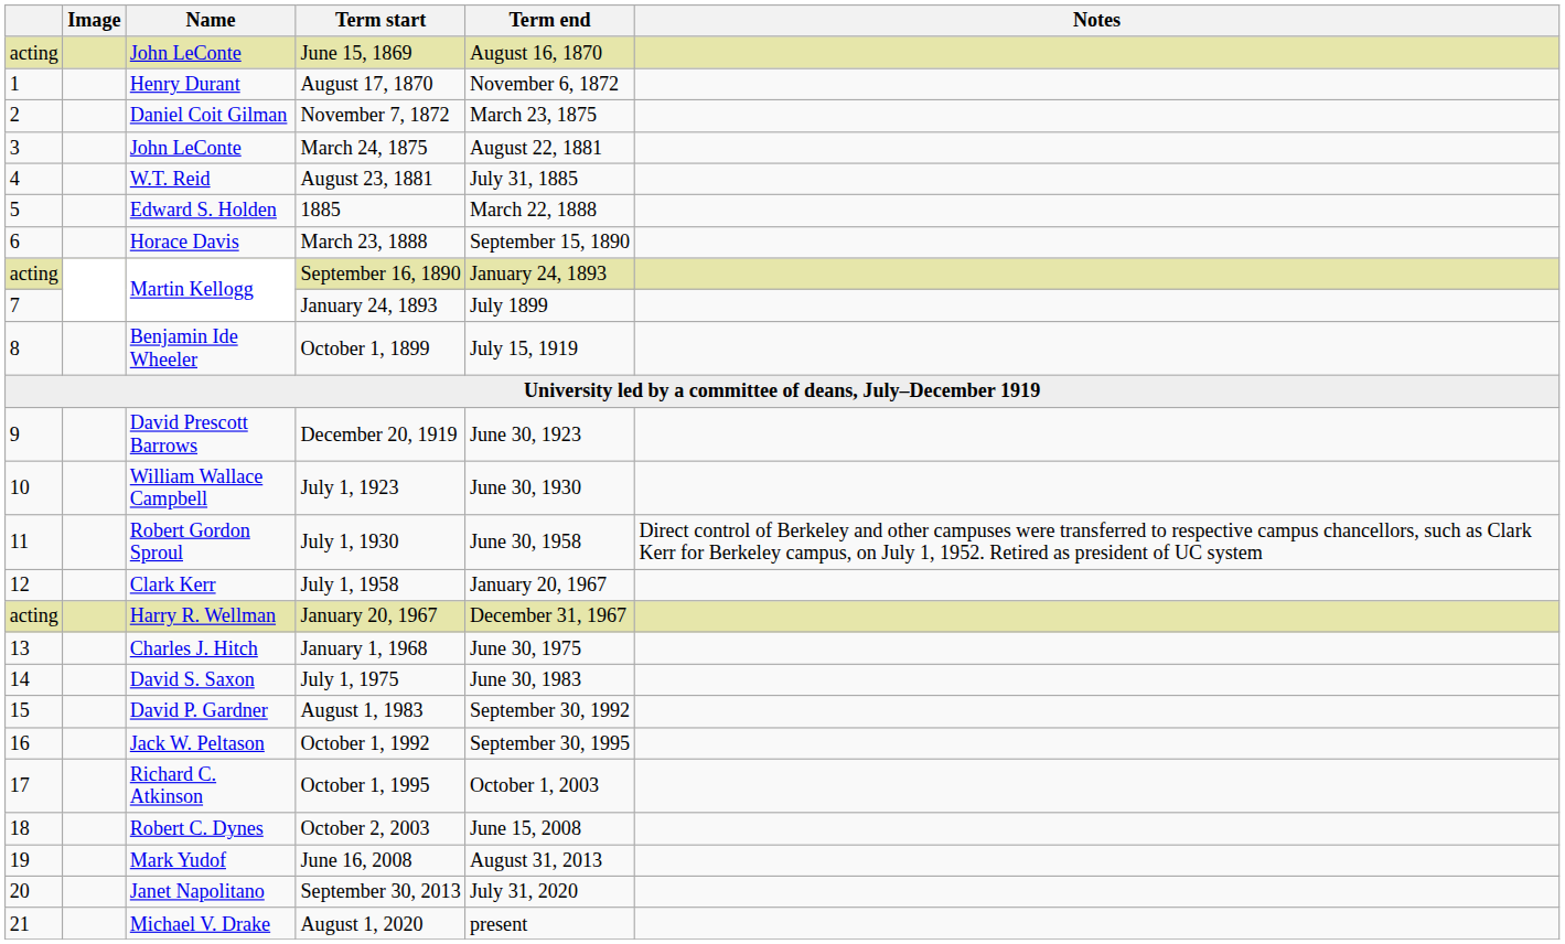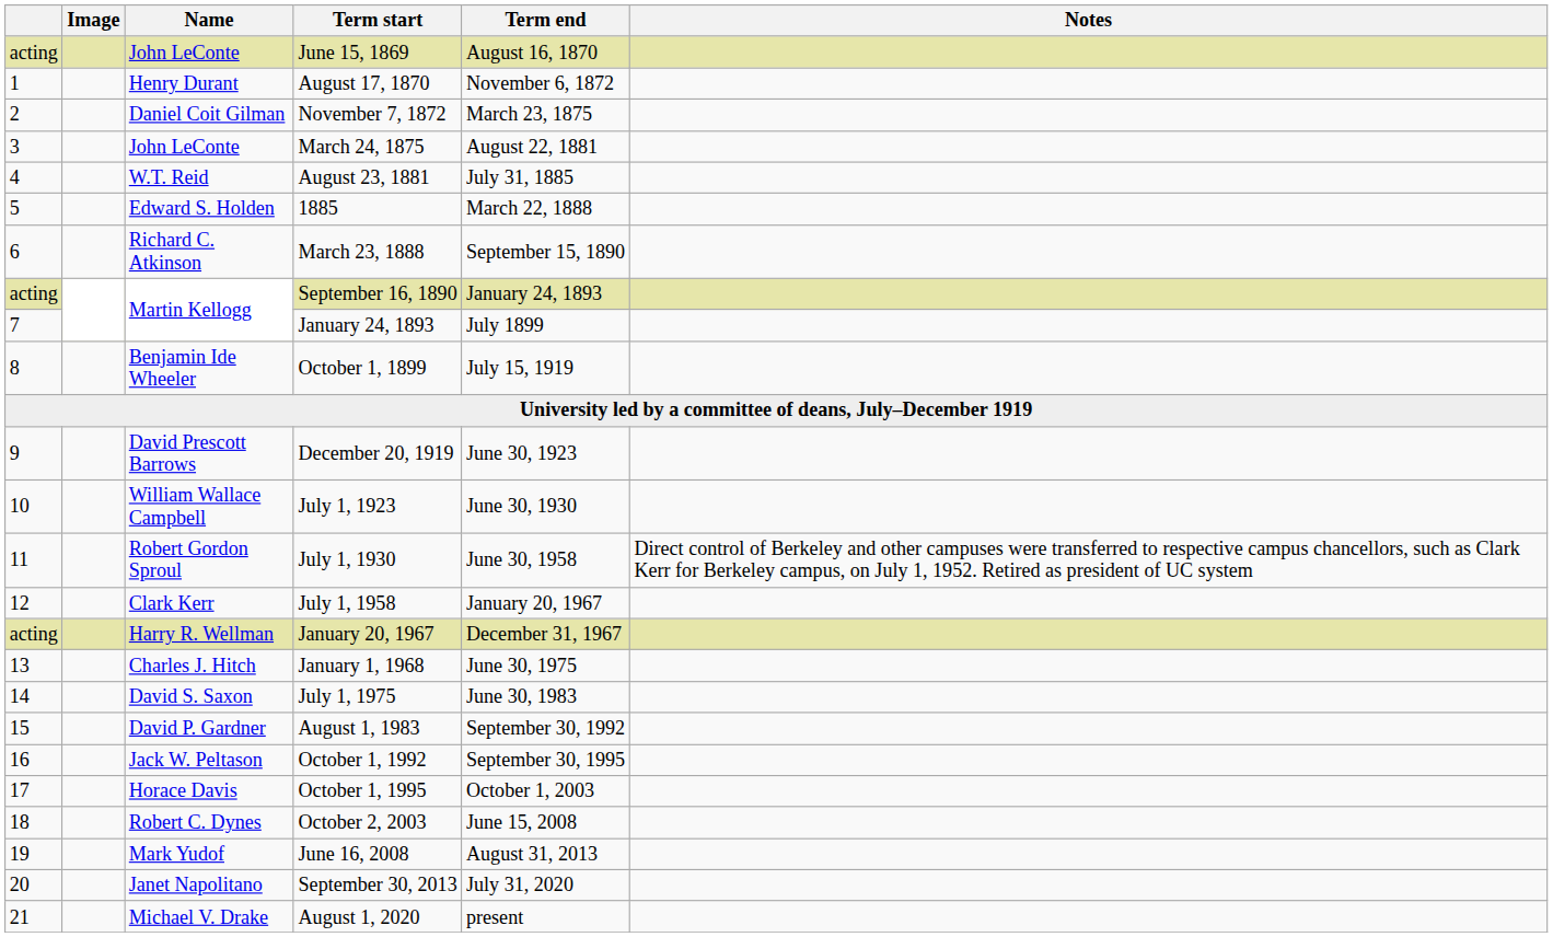March 23, 1888 | Name: Horace Davis -> Richard C. Atkinson
October 1, 1995 | Name: Richard C. Atkinson -> Horace Davis
